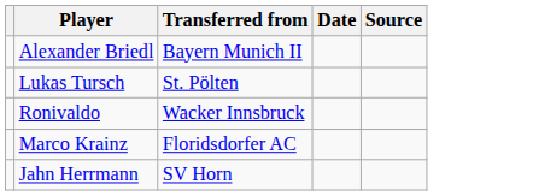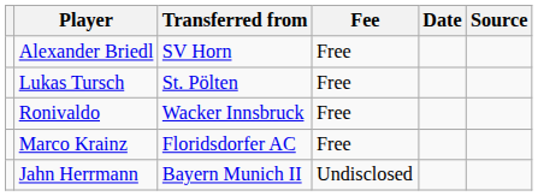+ column: Fee | Free | Free | Free | Free | Undisclosed
Alexander Briedl | Transferred from: Bayern Munich II -> SV Horn
Jahn Herrmann | Transferred from: SV Horn -> Bayern Munich II
